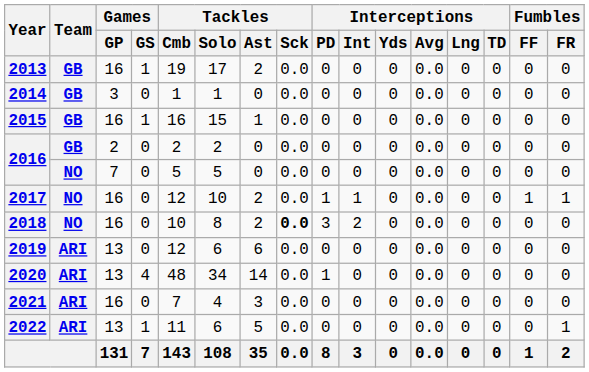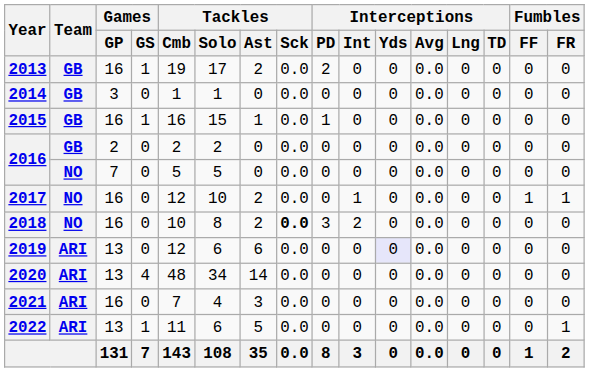2013 | Interceptions / PD: 0 -> 2
2015 | Interceptions / PD: 0 -> 1
2017 | Interceptions / PD: 1 -> 0
2019 | Interceptions / Yds: no background -> lavender background
2020 | Interceptions / PD: 1 -> 0
